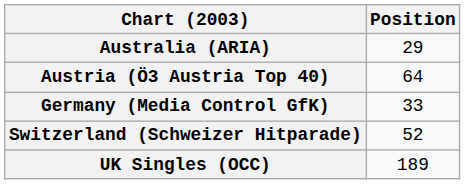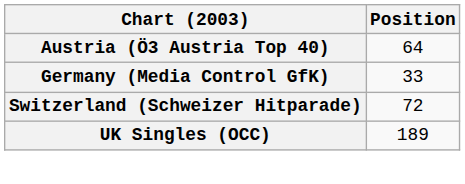- row: Australia (ARIA) | 29
Switzerland (Schweizer Hitparade) | Position: 52 -> 72
